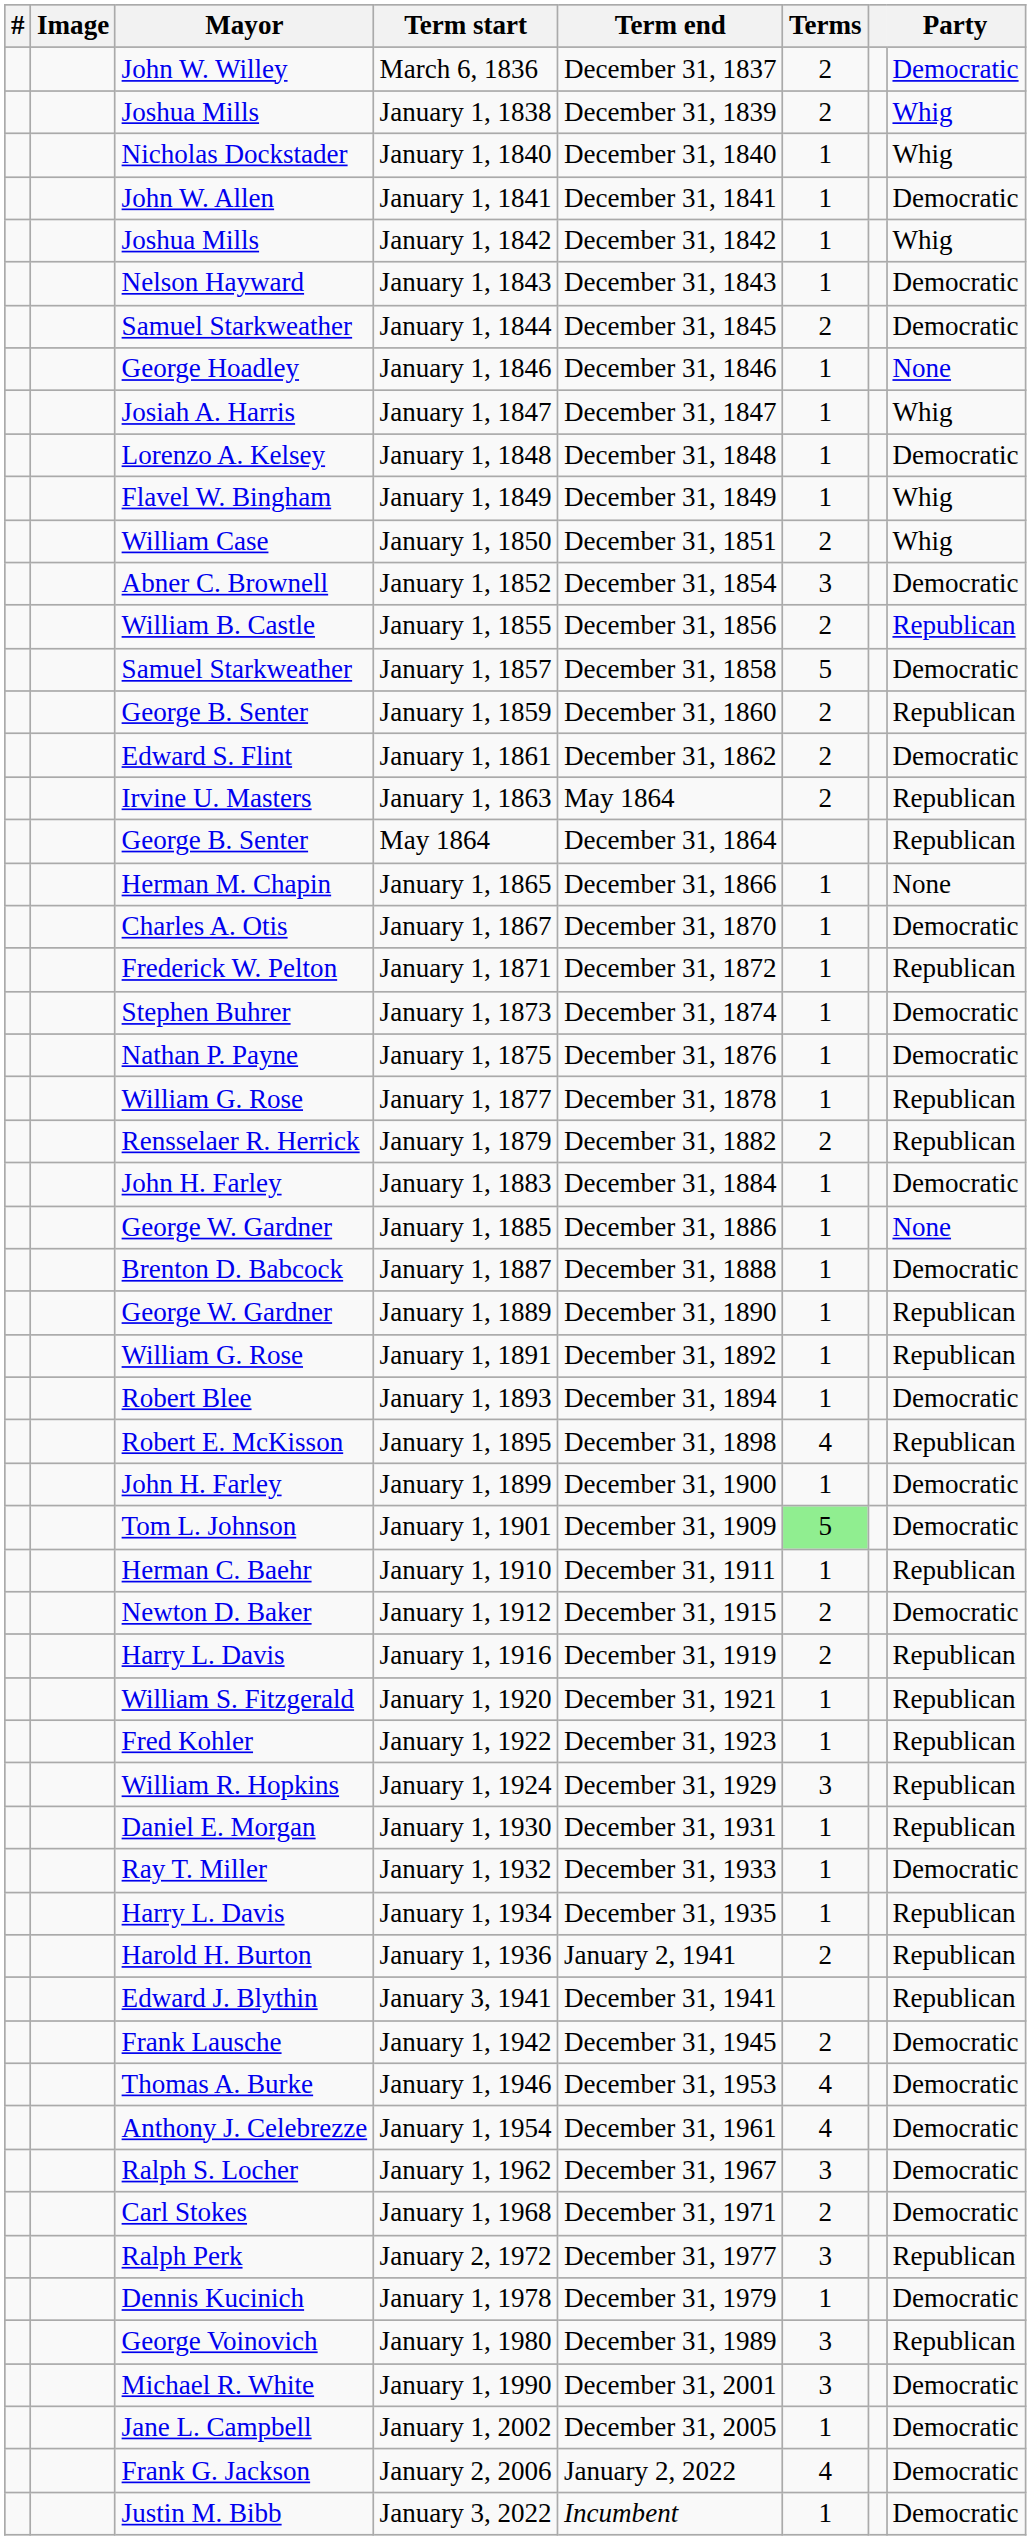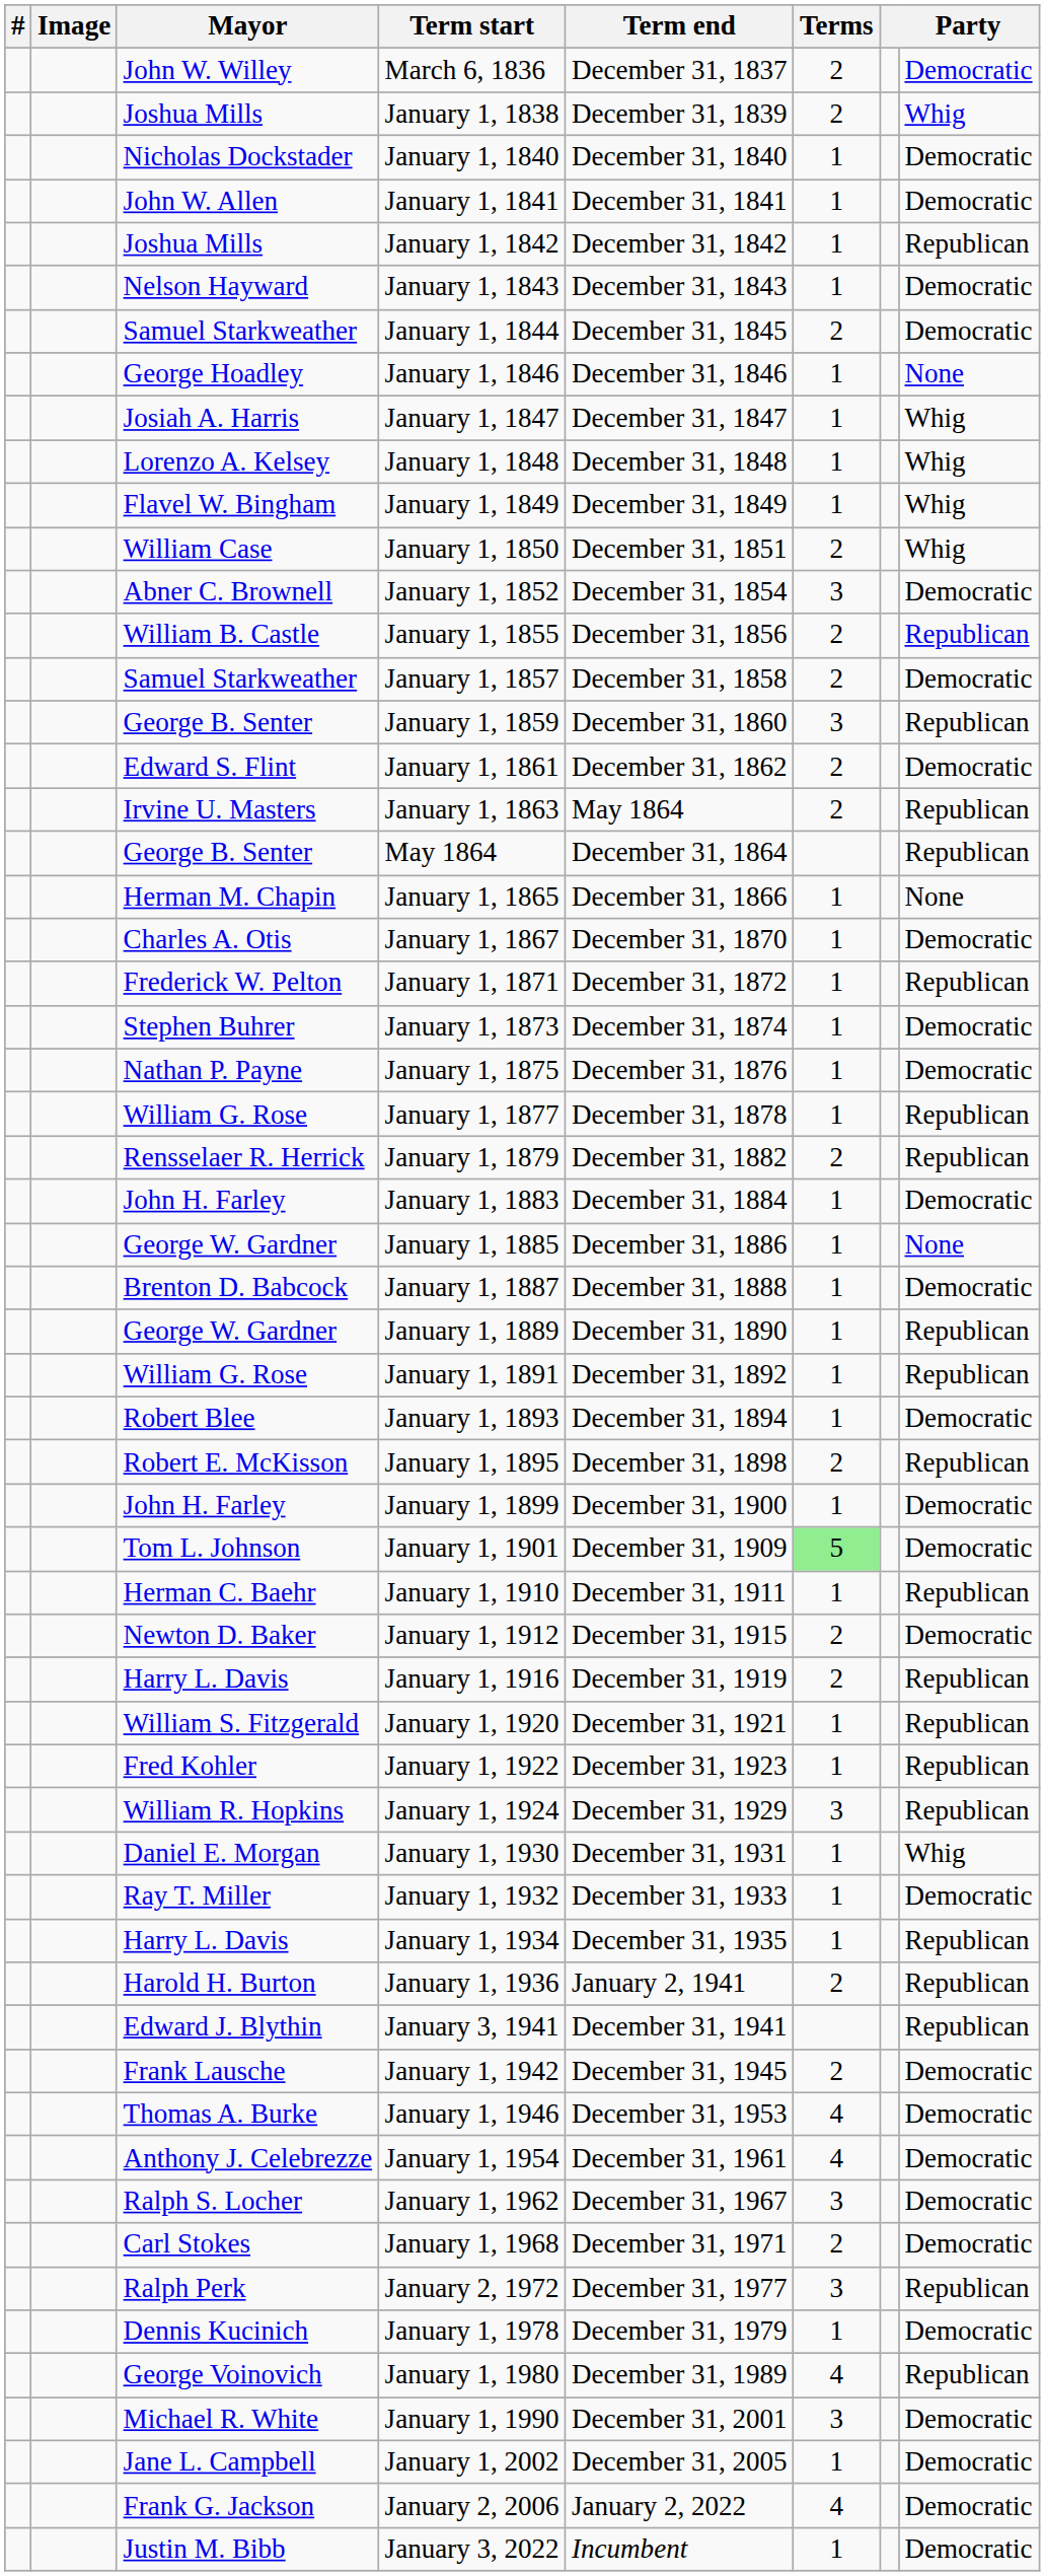January 1, 1840 | Party: Whig -> Democratic
January 1, 1842 | Party: Whig -> Republican
January 1, 1848 | Party: Democratic -> Whig
January 1, 1857 | Terms: 5 -> 2
January 1, 1859 | Terms: 2 -> 3
January 1, 1895 | Terms: 4 -> 2
January 1, 1930 | Party: Republican -> Whig
January 1, 1980 | Terms: 3 -> 4
